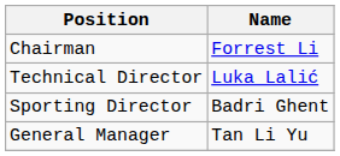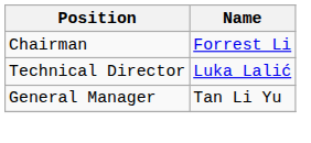- row: Sporting Director | Badri Ghent
